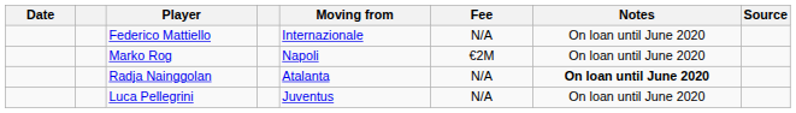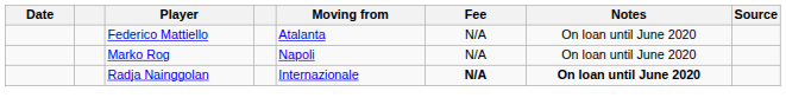Federico Mattiello | Moving from: Internazionale -> Atalanta
Marko Rog | Fee: €2M -> N/A
Radja Nainggolan | Moving from: Atalanta -> Internazionale
Radja Nainggolan | Fee: normal -> bold
- row: Luca Pellegrini | Juventus | N/A | On loan until June 2020
